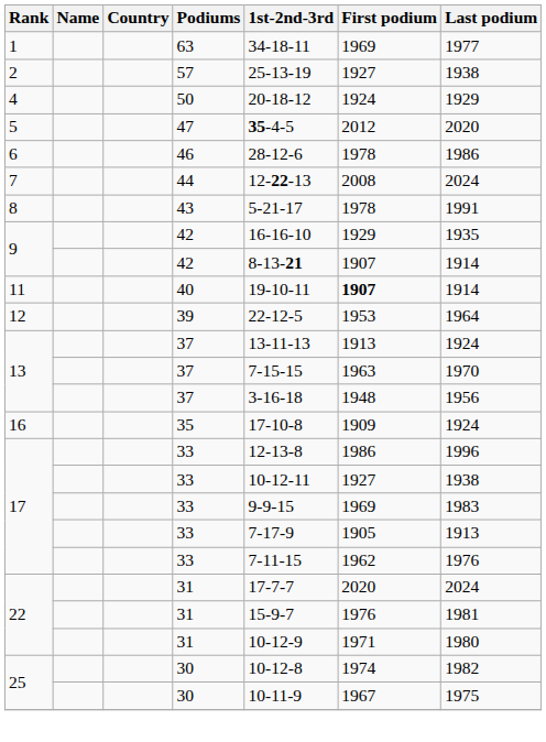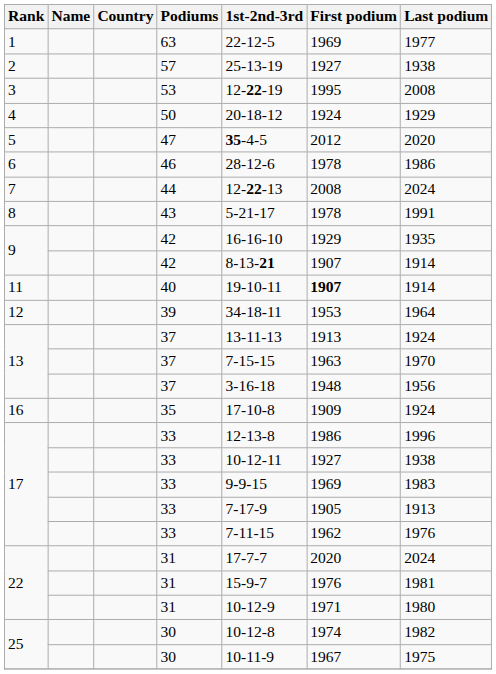1 | 1st-2nd-3rd: 34-18-11 -> 22-12-5
+ row: 3 | 53 | 12-22-19 | 1995 | 2008
12 | 1st-2nd-3rd: 22-12-5 -> 34-18-11
